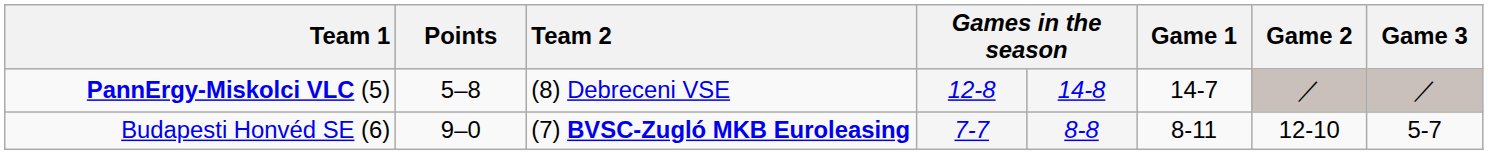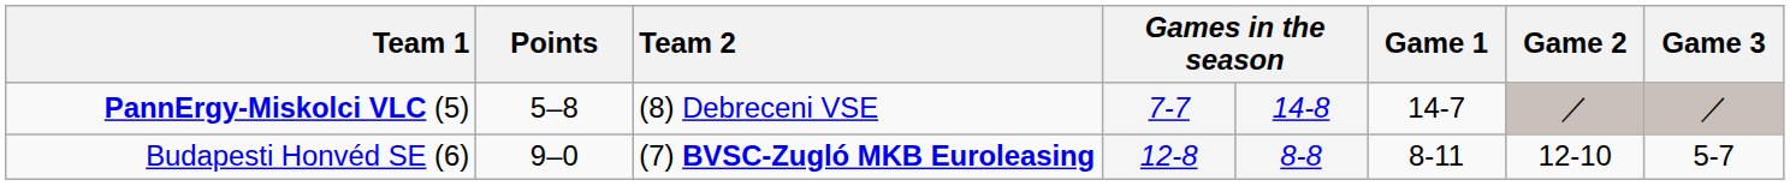PannErgy-Miskolci VLC (5) | column 4: 12-8 -> 7-7
Budapesti Honvéd SE (6) | column 4: 7-7 -> 12-8
